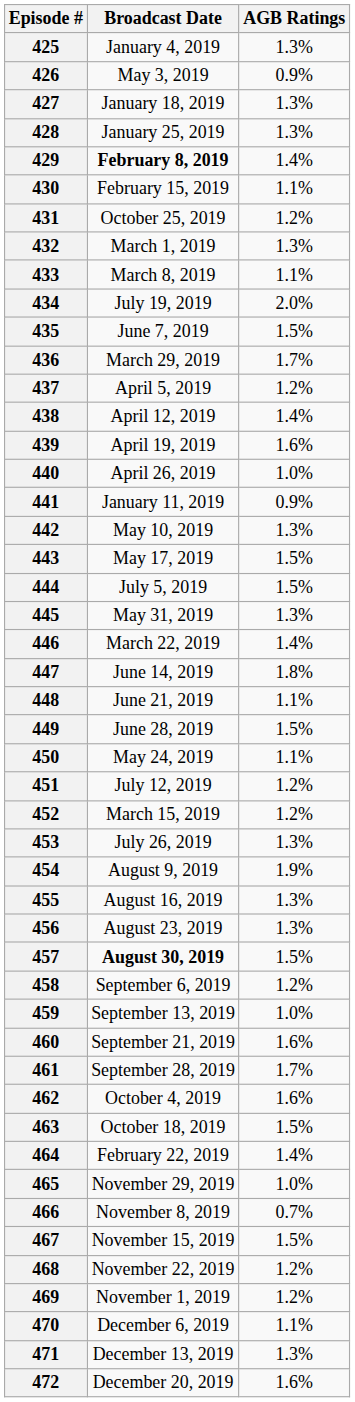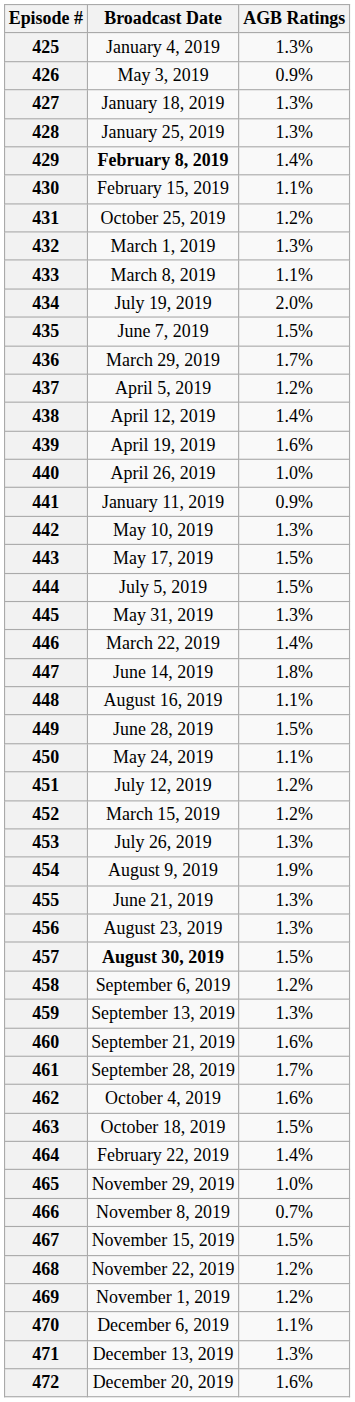448 | Broadcast Date: June 21, 2019 -> August 16, 2019
455 | Broadcast Date: August 16, 2019 -> June 21, 2019
459 | AGB Ratings: 1.0% -> 1.3%
